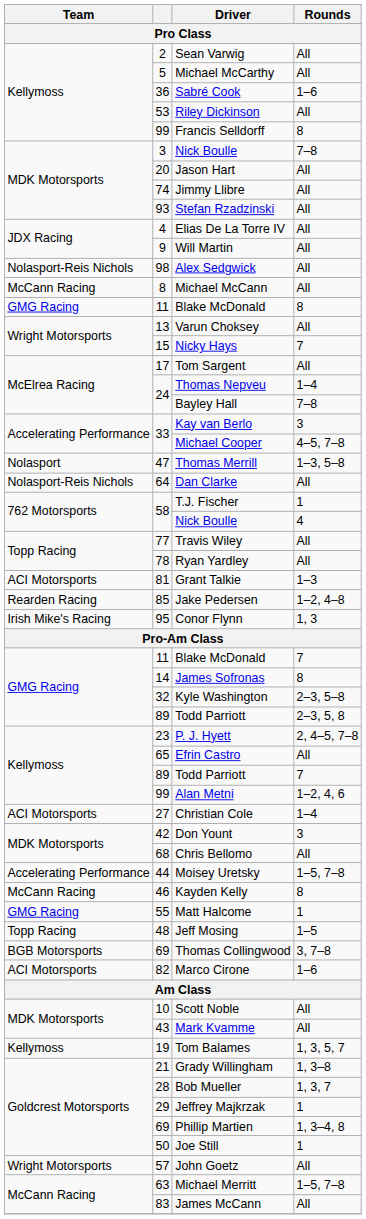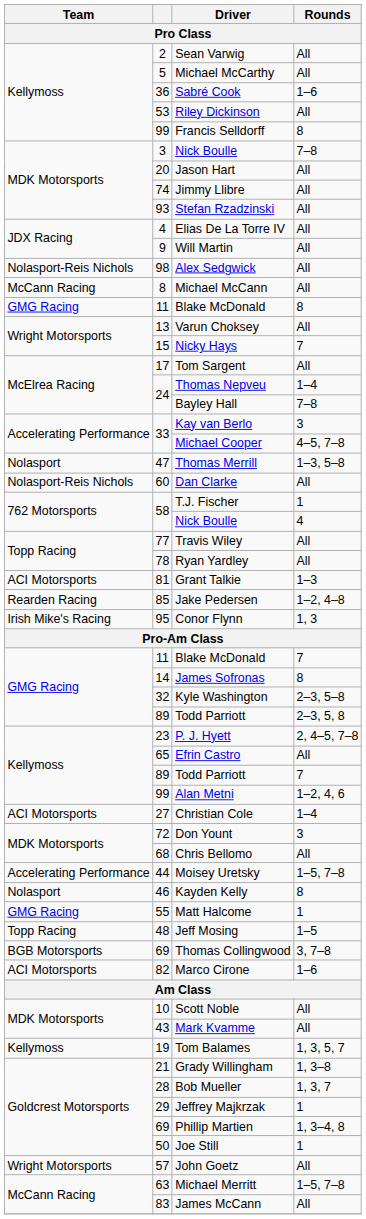Dan Clarke | column 2: 64 -> 60
Don Yount | column 2: 42 -> 72
Kayden Kelly | Team: McCann Racing -> Nolasport
